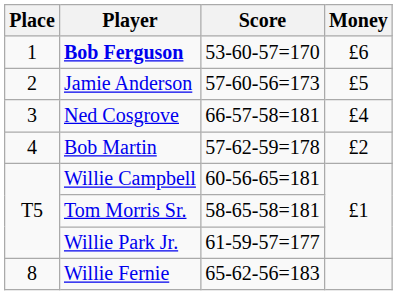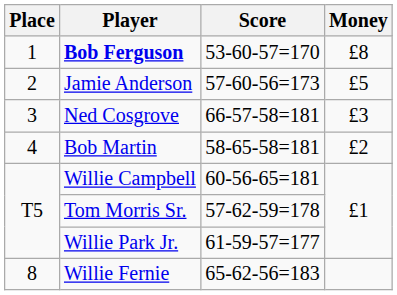Bob Ferguson | Money: £6 -> £8
Ned Cosgrove | Money: £4 -> £3
Bob Martin | Score: 57-62-59=178 -> 58-65-58=181
Tom Morris Sr. | Score: 58-65-58=181 -> 57-62-59=178
